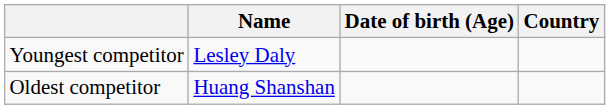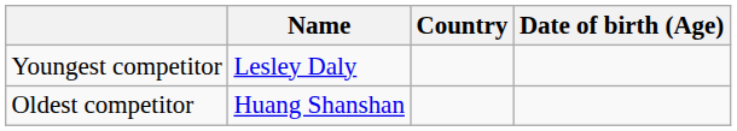columns swapped: Country <-> Date of birth (Age)
